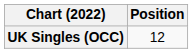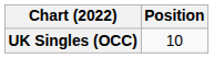UK Singles (OCC) | Position: 12 -> 10
